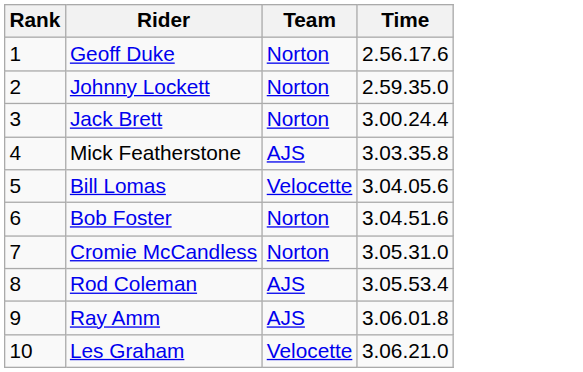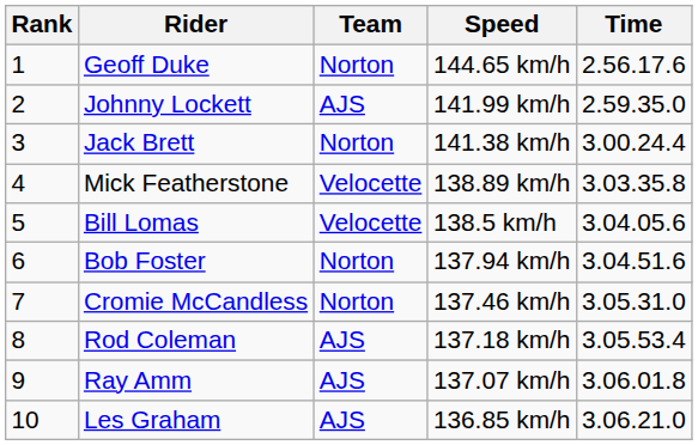+ column: Speed | 144.65 km/h | 141.99 km/h | 141.38 km/h | 138.89 km/h | 138.5 km/h | 137.94 km/h | 137.46 km/h | 137.18 km/h | 137.07 km/h | 136.85 km/h
Johnny Lockett | Team: Norton -> AJS
Mick Featherstone | Team: AJS -> Velocette
Les Graham | Team: Velocette -> AJS
